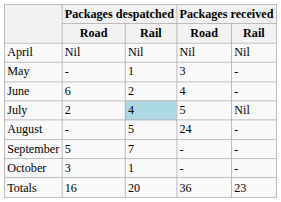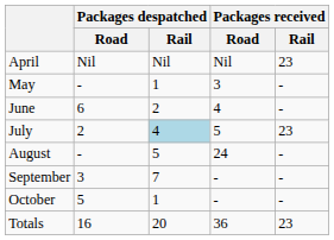April | Packages received / Rail: Nil -> 23
July | Packages received / Rail: Nil -> 23
September | Packages despatched / Road: 5 -> 3
October | Packages despatched / Road: 3 -> 5
